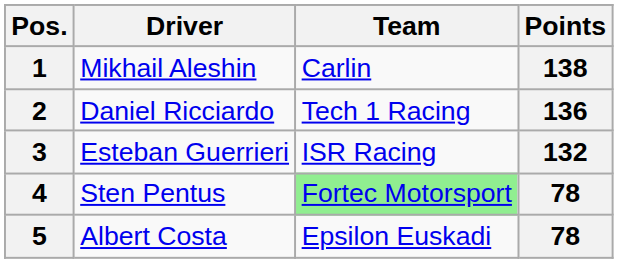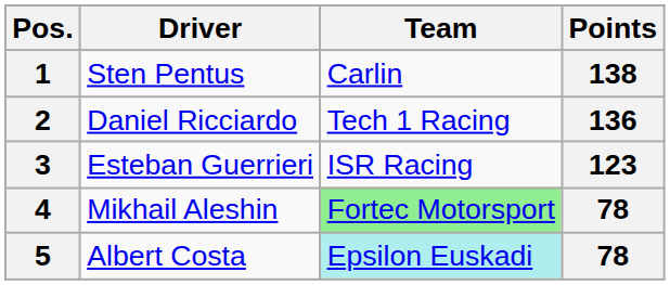1 | Driver: Mikhail Aleshin -> Sten Pentus
3 | Points: 132 -> 123
4 | Driver: Sten Pentus -> Mikhail Aleshin
5 | Team: no background -> paleturquoise background
